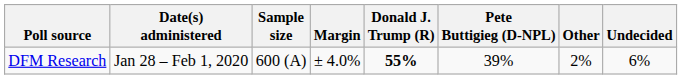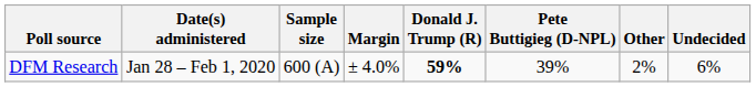DFM Research | Donald J. Trump (R): 55% -> 59%
